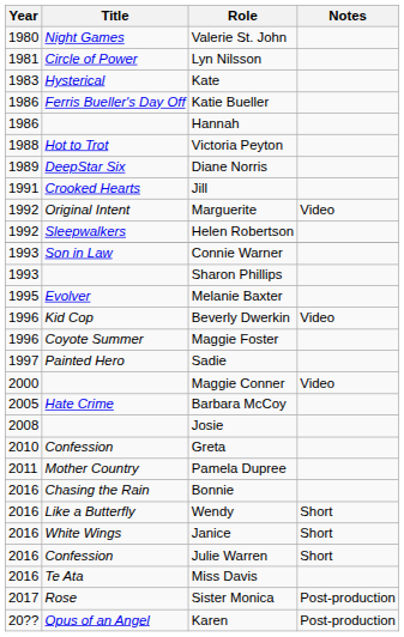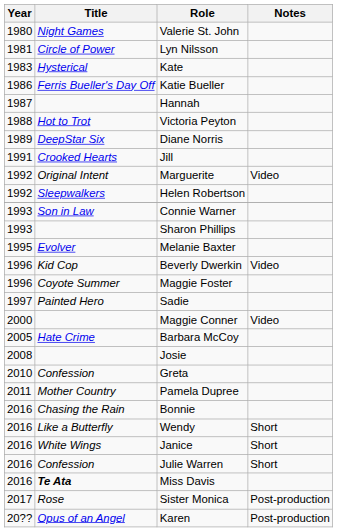Hannah | Year: 1986 -> 1987
Miss Davis | Title: normal -> bold
